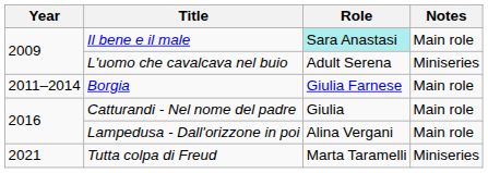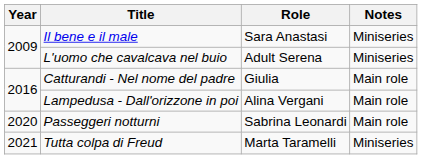Il bene e il male | Role: paleturquoise background -> no background
Il bene e il male | Notes: Main role -> Miniseries
- row: 2011–2014 | Borgia | Giulia Farnese | Main role
+ row: 2020 | Passeggeri notturni | Sabrina Leonardi | Main role
